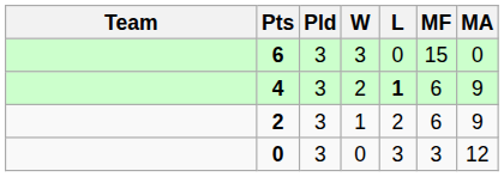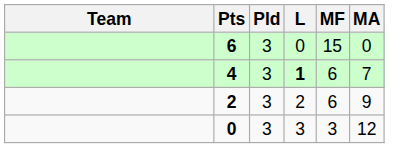- column: W | 3 | 2 | 1 | 0
4 | MA: 9 -> 7
